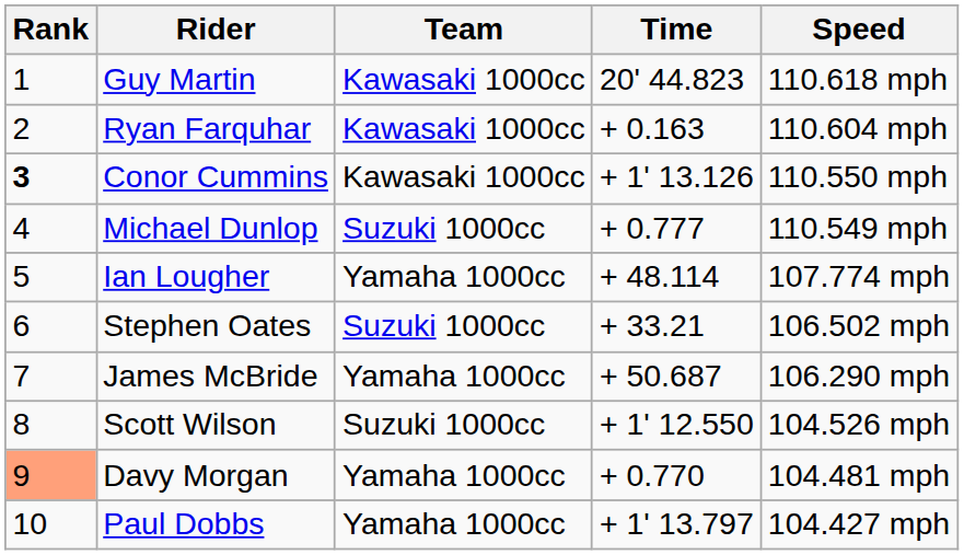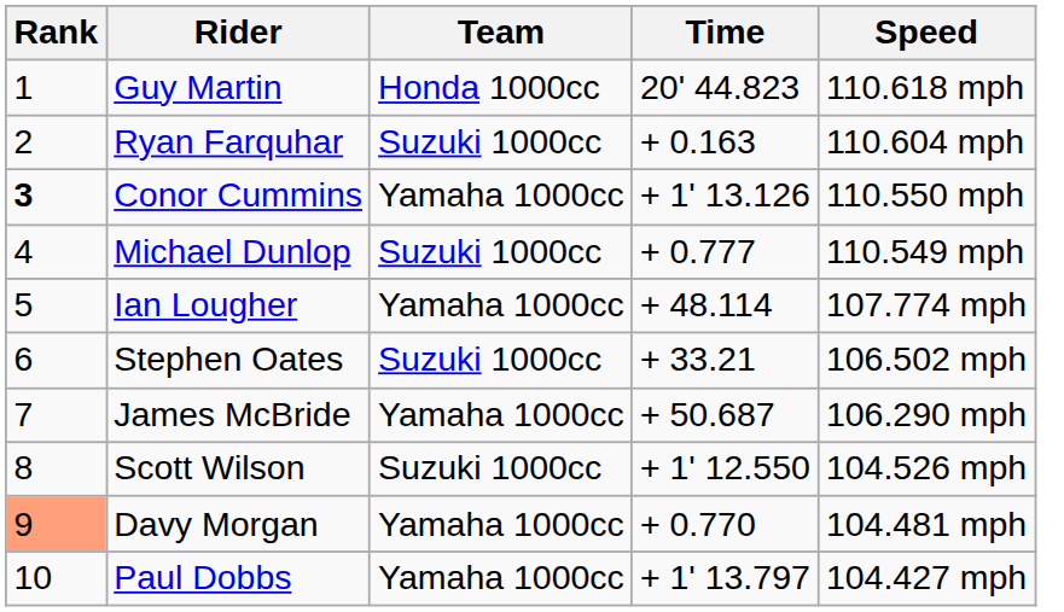Guy Martin | Team: Kawasaki 1000cc -> Honda 1000cc
Ryan Farquhar | Team: Kawasaki 1000cc -> Suzuki 1000cc
Conor Cummins | Team: Kawasaki 1000cc -> Yamaha 1000cc
